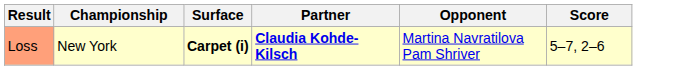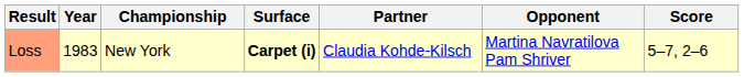+ column: Year | 1983
Loss | Partner: bold -> normal
